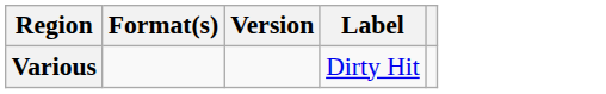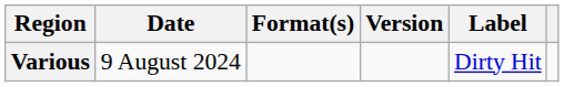+ column: Date | 9 August 2024
